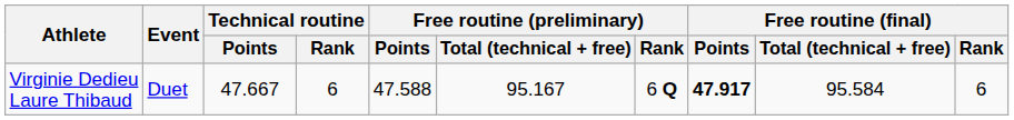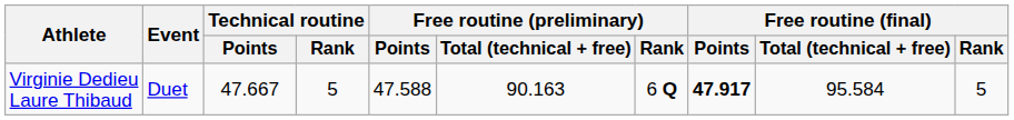Virginie Dedieu Laure Thibaud | Technical routine / Rank: 6 -> 5
Virginie Dedieu Laure Thibaud | Free routine (preliminary) / Total (technical + free): 95.167 -> 90.163
Virginie Dedieu Laure Thibaud | Free routine (final) / Rank: 6 -> 5
